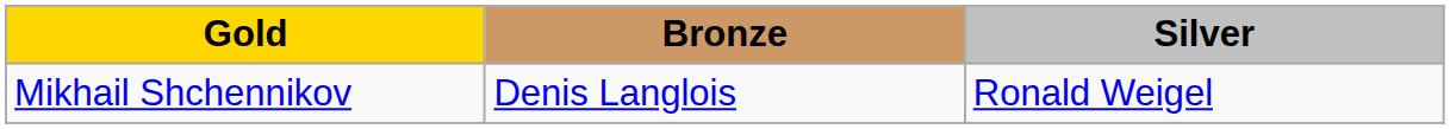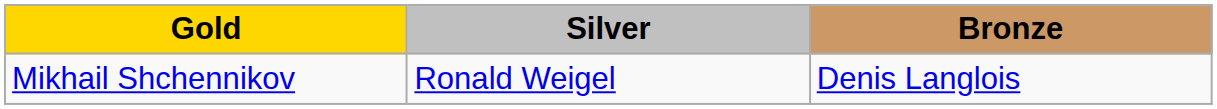columns swapped: Silver <-> Bronze
